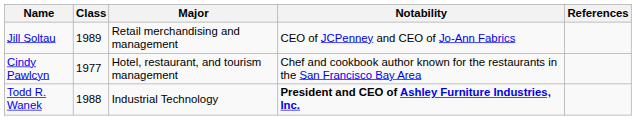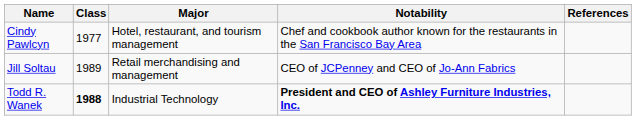rows swapped: Cindy Pawlcyn <-> Jill Soltau
Todd R. Wanek | Class: normal -> bold
